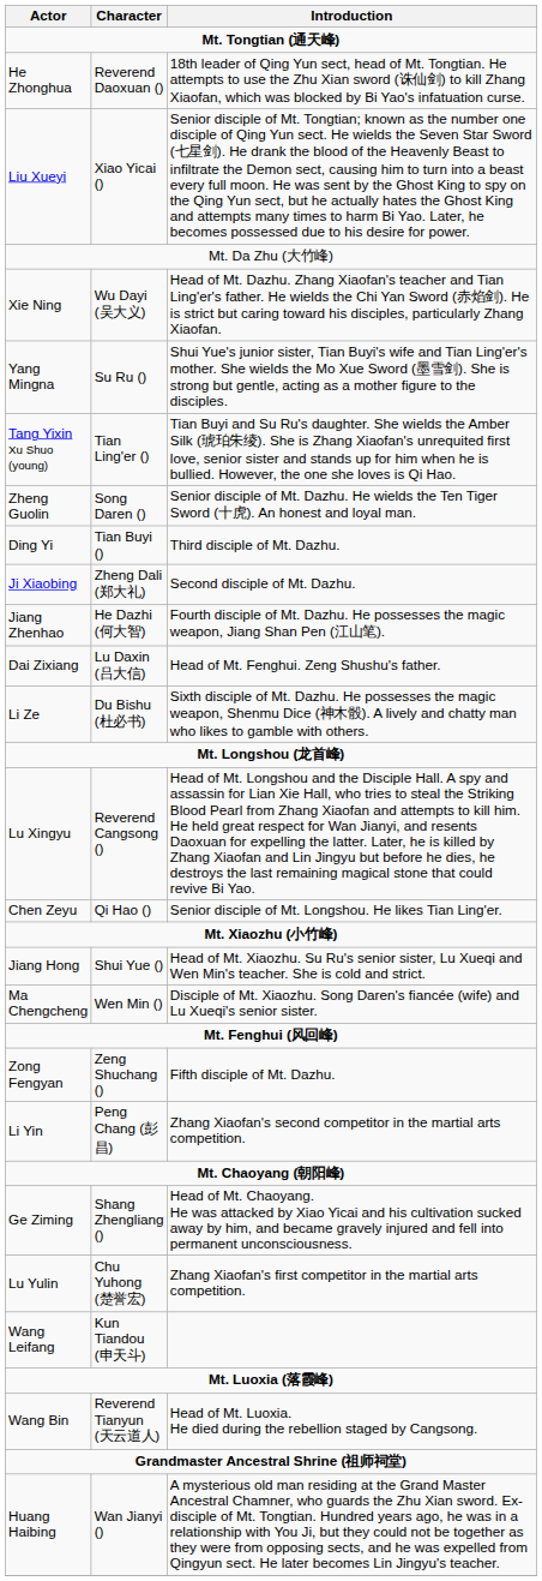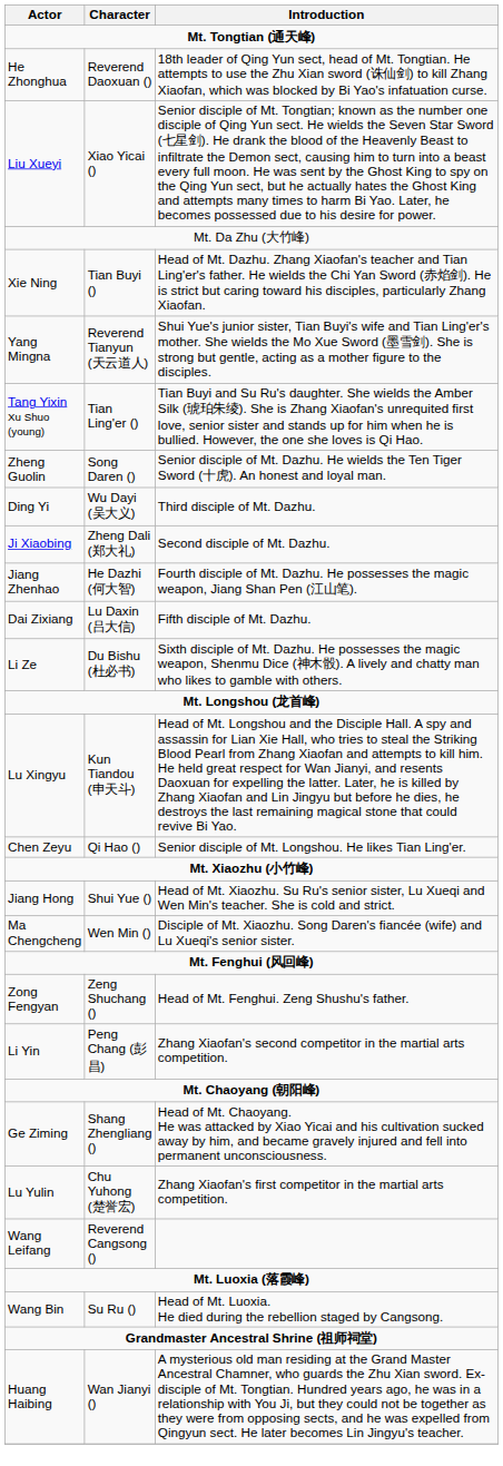Xie Ning | Character: Wu Dayi (吴大义) -> Tian Buyi ()
Yang Mingna | Character: Su Ru () -> Reverend Tianyun (天云道人)
Ding Yi | Character: Tian Buyi () -> Wu Dayi (吴大义)
Dai Zixiang | Introduction: Head of Mt. Fenghui. Zeng Shushu's father. -> Fifth disciple of Mt. Dazhu.
Lu Xingyu | Character: Reverend Cangsong () -> Kun Tiandou (申天斗)
Zong Fengyan | Introduction: Fifth disciple of Mt. Dazhu. -> Head of Mt. Fenghui. Zeng Shushu's father.
Wang Leifang | Character: Kun Tiandou (申天斗) -> Reverend Cangsong ()
Wang Bin | Character: Reverend Tianyun (天云道人) -> Su Ru ()
